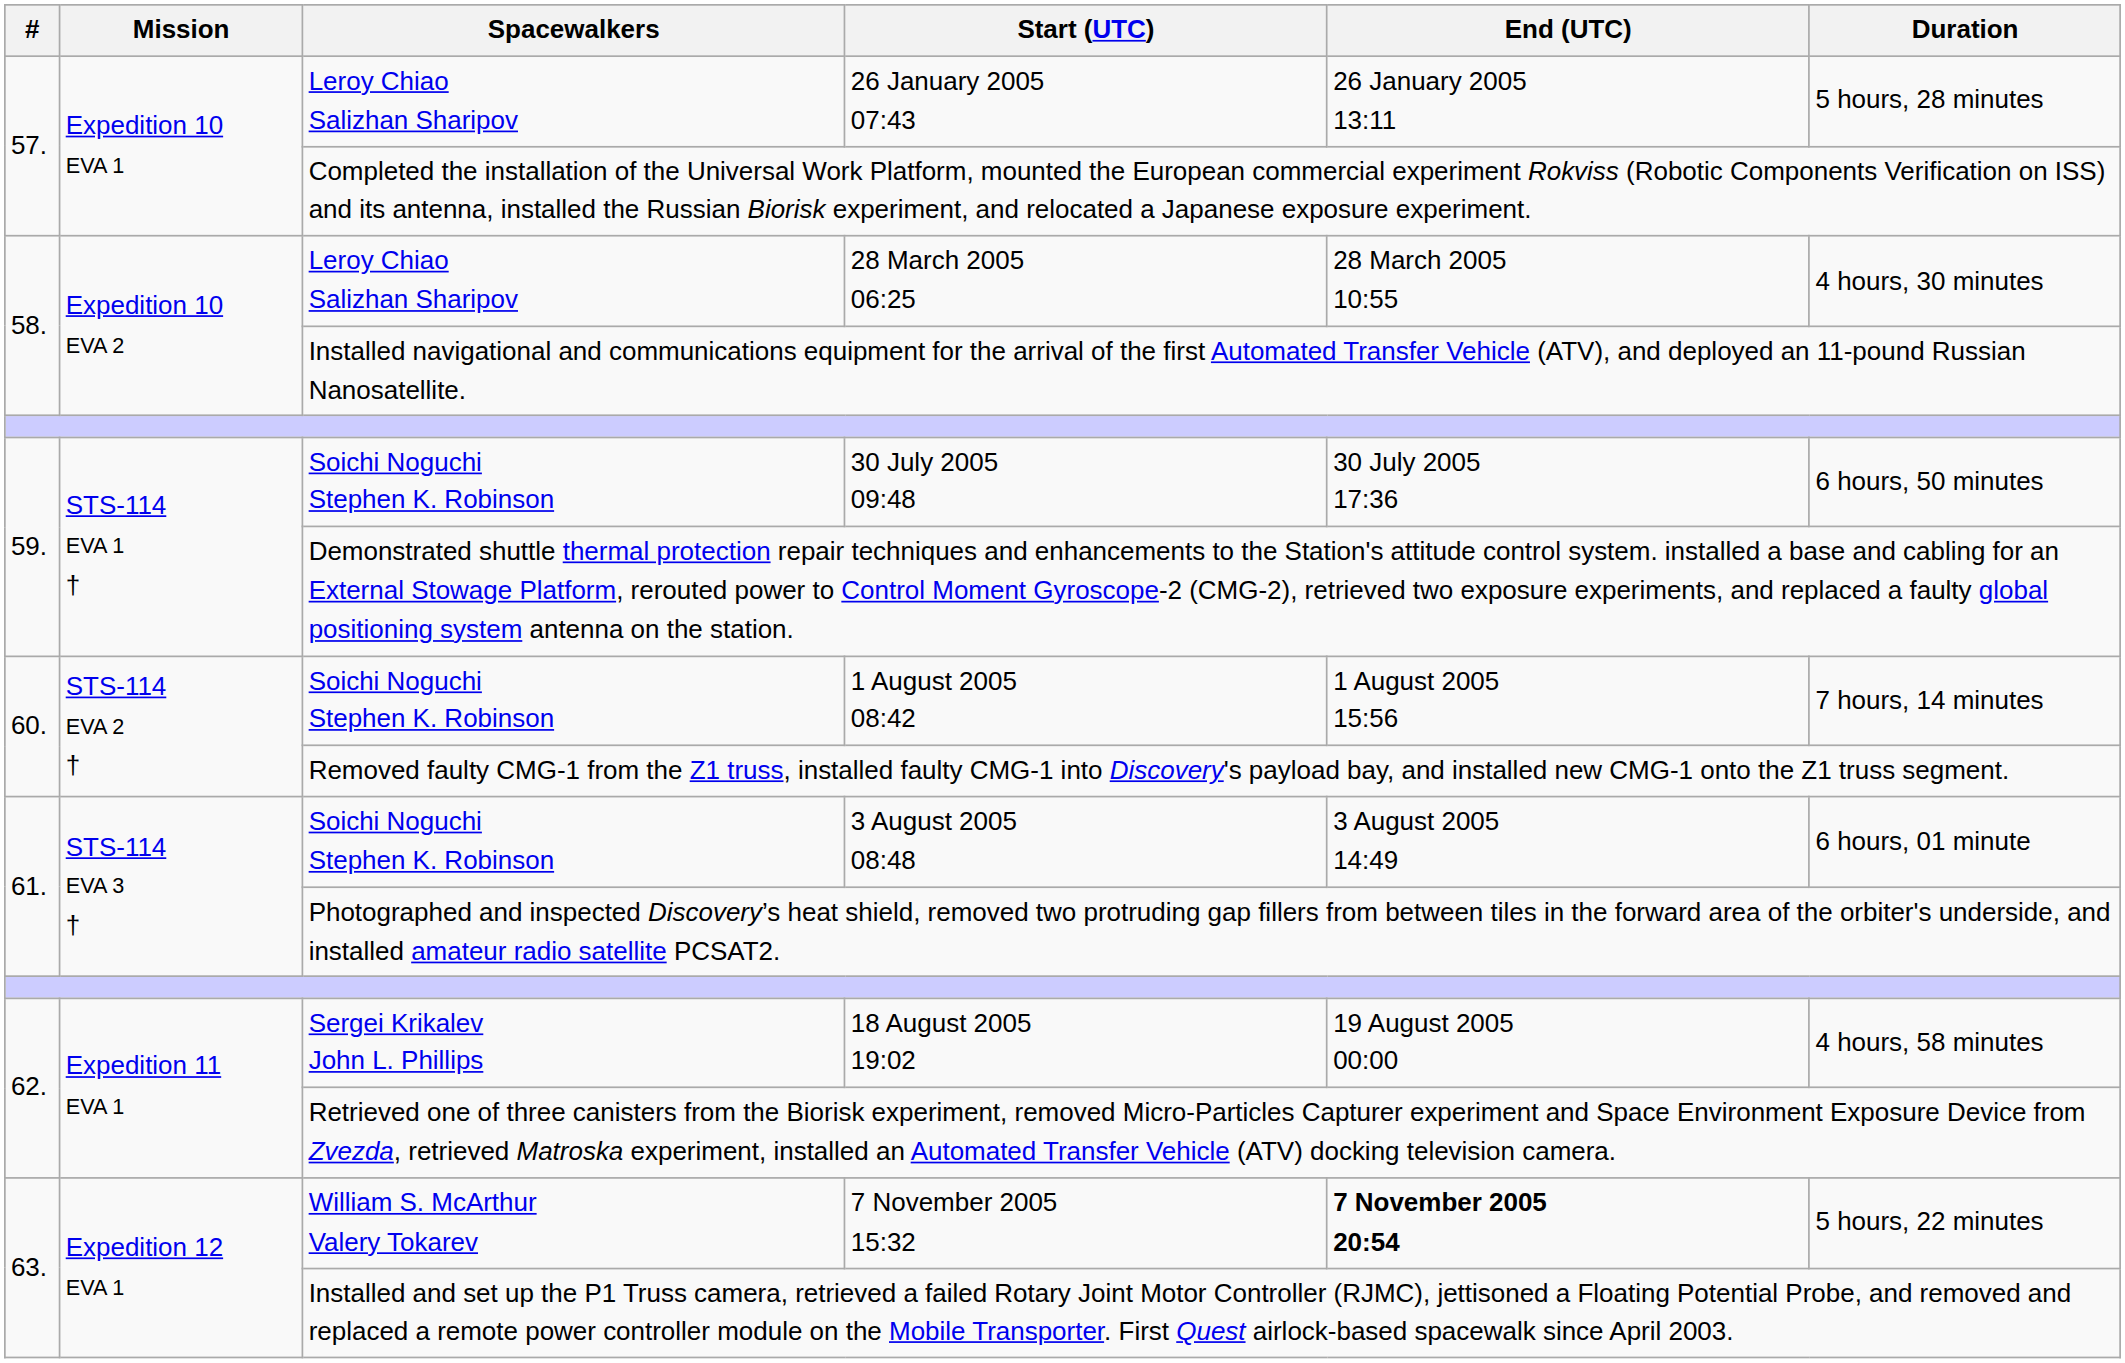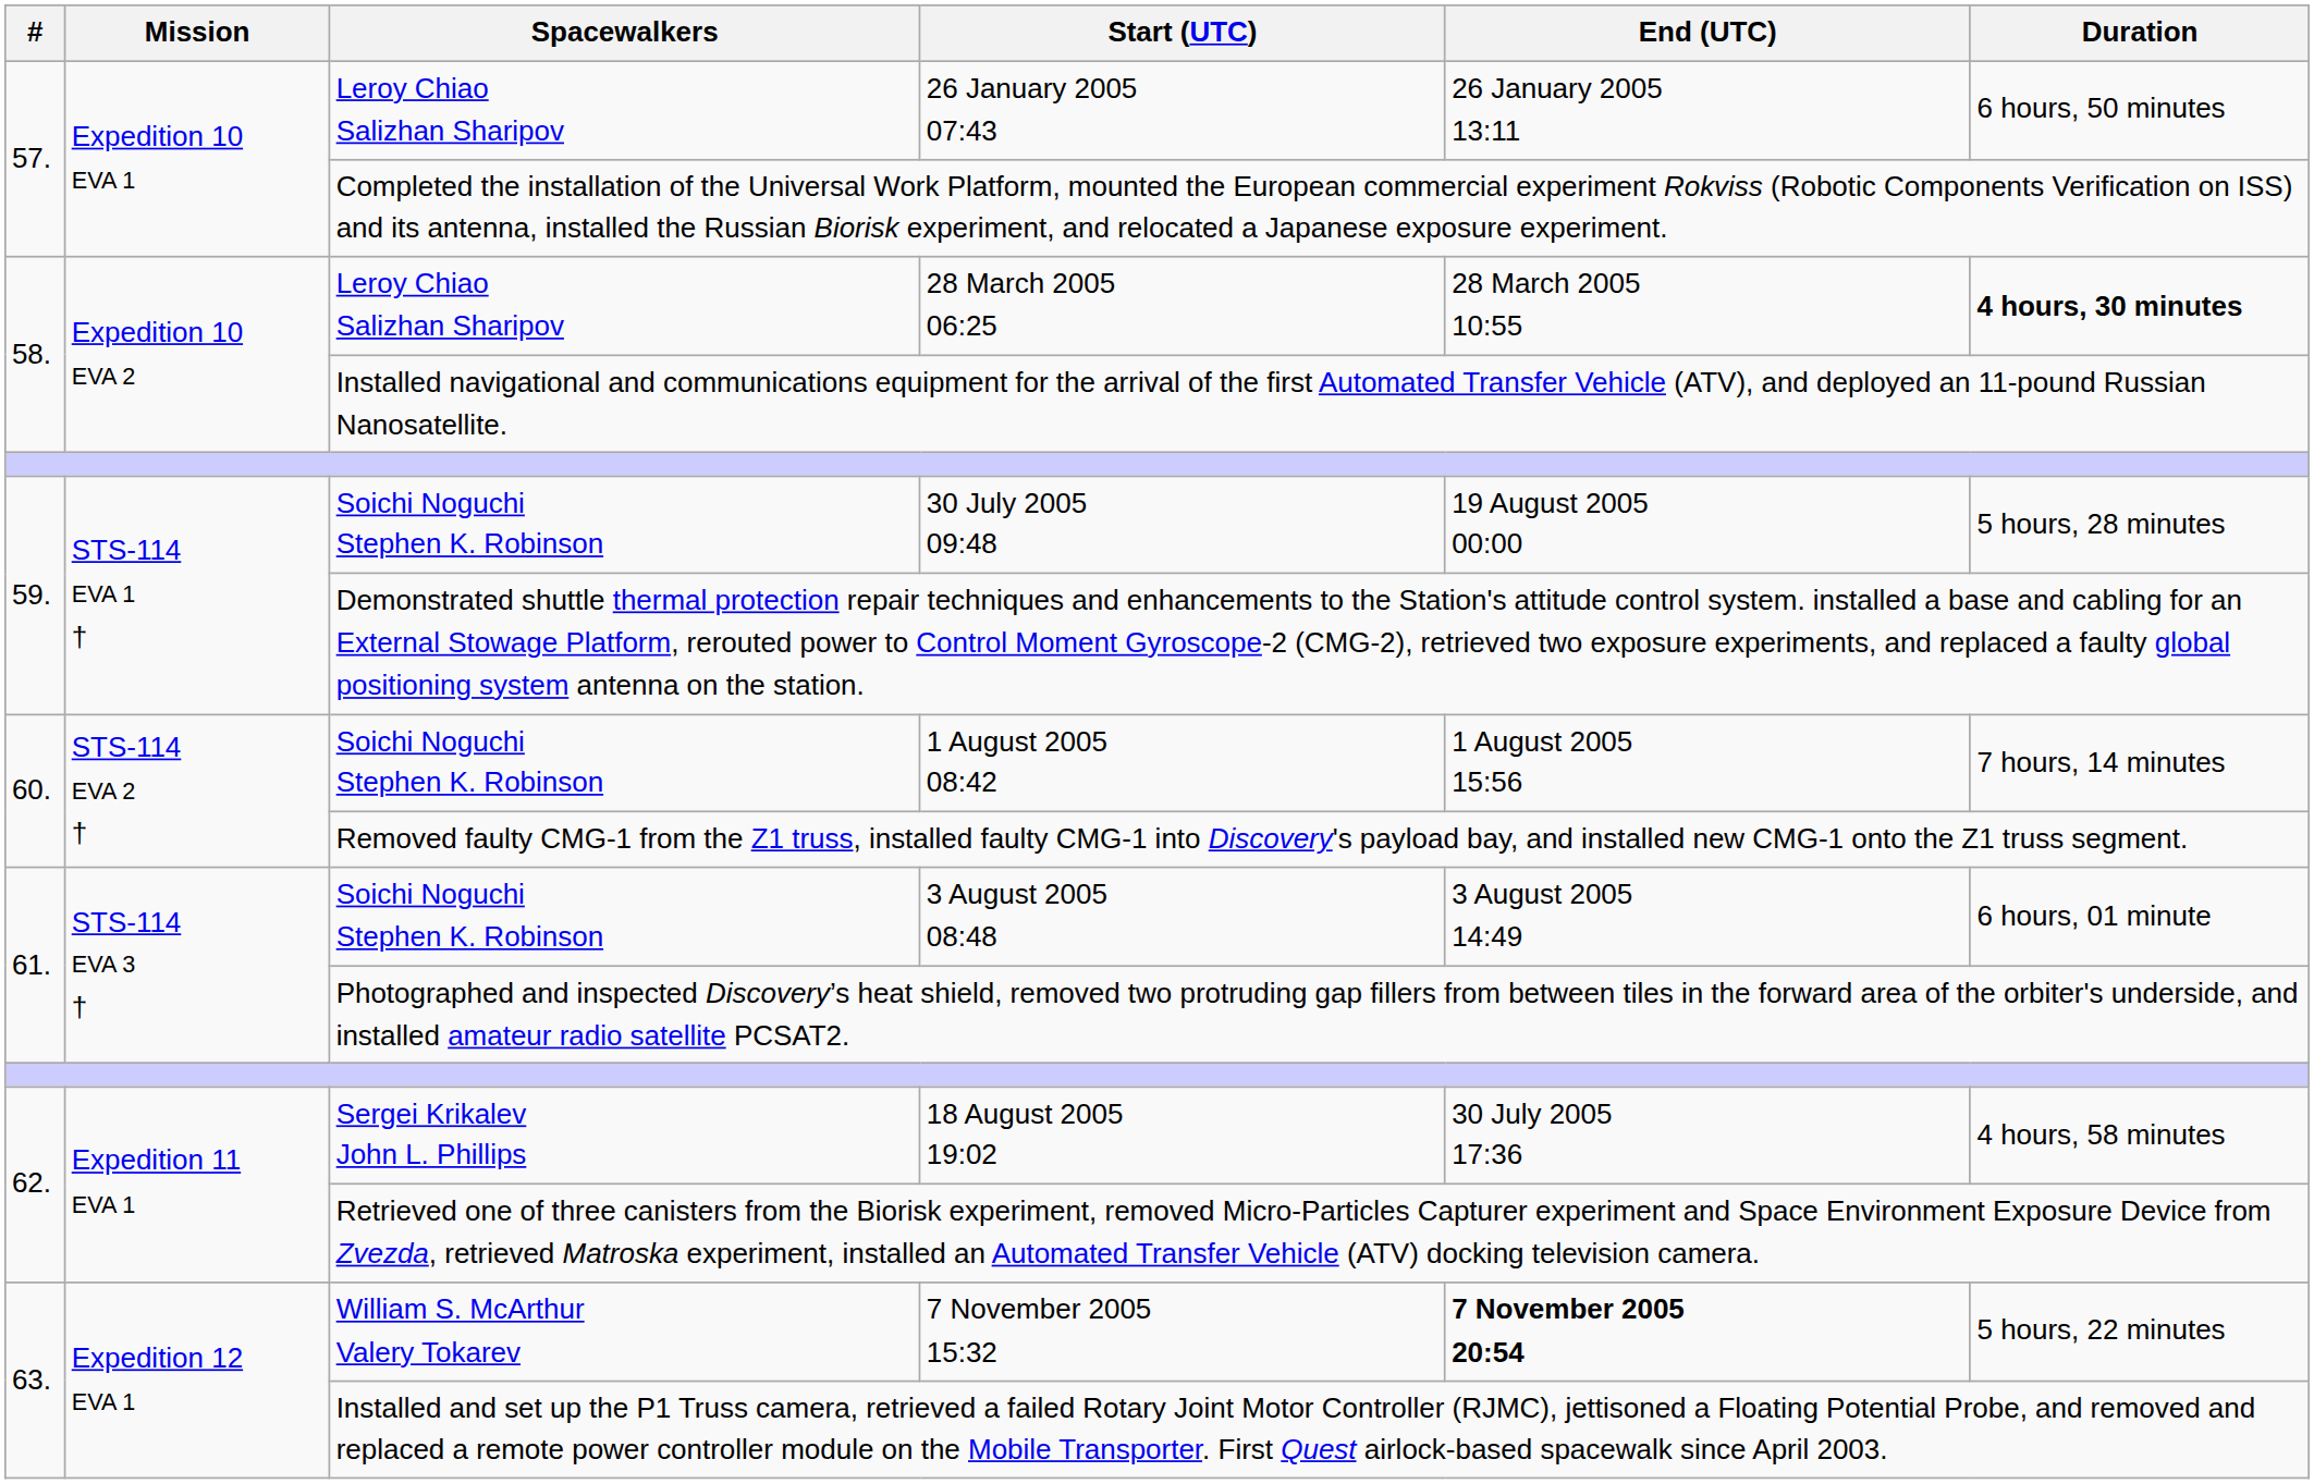26 January 2005 07:43 | Duration: 5 hours, 28 minutes -> 6 hours, 50 minutes
28 March 2005 06:25 | Duration: normal -> bold
30 July 2005 09:48 | End (UTC): 30 July 2005 17:36 -> 19 August 2005 00:00
30 July 2005 09:48 | Duration: 6 hours, 50 minutes -> 5 hours, 28 minutes
18 August 2005 19:02 | End (UTC): 19 August 2005 00:00 -> 30 July 2005 17:36
